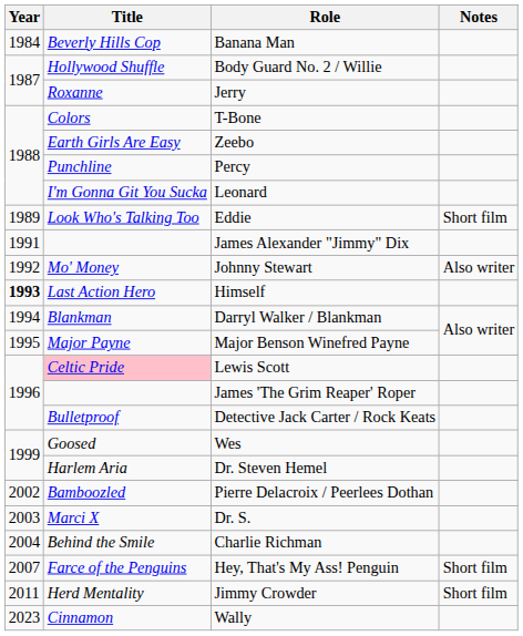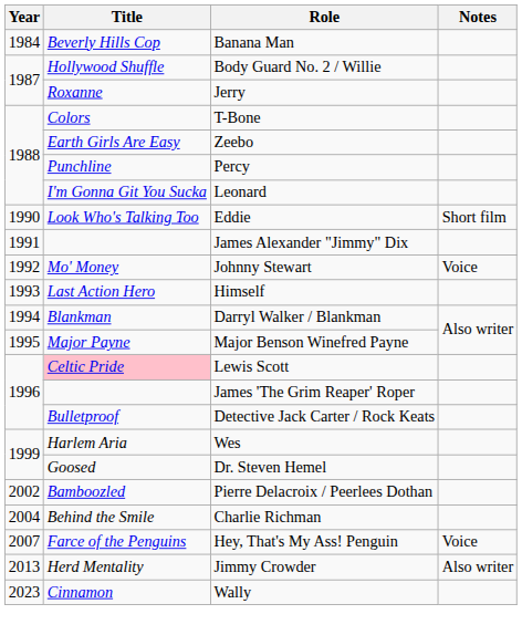Eddie | Year: 1989 -> 1990
Johnny Stewart | Notes: Also writer -> Voice
Himself | Year: bold -> normal
Wes | Title: Goosed -> Harlem Aria
Dr. Steven Hemel | Title: Harlem Aria -> Goosed
- row: 2003 | Marci X | Dr. S.
Hey, That's My Ass! Penguin | Notes: Short film -> Voice
Jimmy Crowder | Year: 2011 -> 2013
Jimmy Crowder | Notes: Short film -> Also writer
